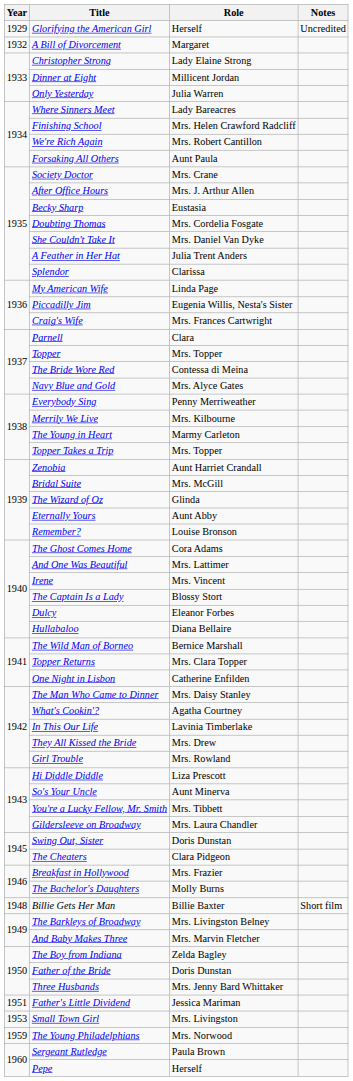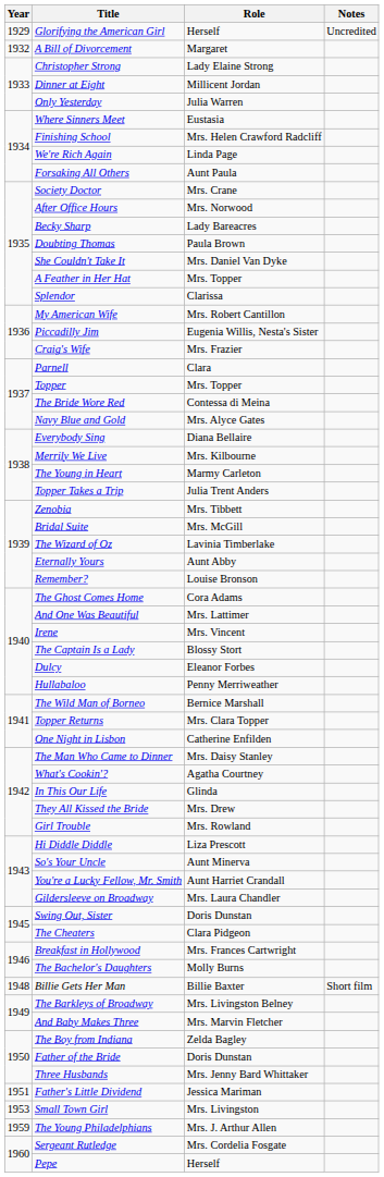Where Sinners Meet | Role: Lady Bareacres -> Eustasia
We're Rich Again | Role: Mrs. Robert Cantillon -> Linda Page
After Office Hours | Role: Mrs. J. Arthur Allen -> Mrs. Norwood
Becky Sharp | Role: Eustasia -> Lady Bareacres
Doubting Thomas | Role: Mrs. Cordelia Fosgate -> Paula Brown
A Feather in Her Hat | Role: Julia Trent Anders -> Mrs. Topper
My American Wife | Role: Linda Page -> Mrs. Robert Cantillon
Craig's Wife | Role: Mrs. Frances Cartwright -> Mrs. Frazier
Everybody Sing | Role: Penny Merriweather -> Diana Bellaire
Topper Takes a Trip | Role: Mrs. Topper -> Julia Trent Anders
Zenobia | Role: Aunt Harriet Crandall -> Mrs. Tibbett
The Wizard of Oz | Role: Glinda -> Lavinia Timberlake
Hullabaloo | Role: Diana Bellaire -> Penny Merriweather
In This Our Life | Role: Lavinia Timberlake -> Glinda
You're a Lucky Fellow, Mr. Smith | Role: Mrs. Tibbett -> Aunt Harriet Crandall
Breakfast in Hollywood | Role: Mrs. Frazier -> Mrs. Frances Cartwright
The Young Philadelphians | Role: Mrs. Norwood -> Mrs. J. Arthur Allen
Sergeant Rutledge | Role: Paula Brown -> Mrs. Cordelia Fosgate
